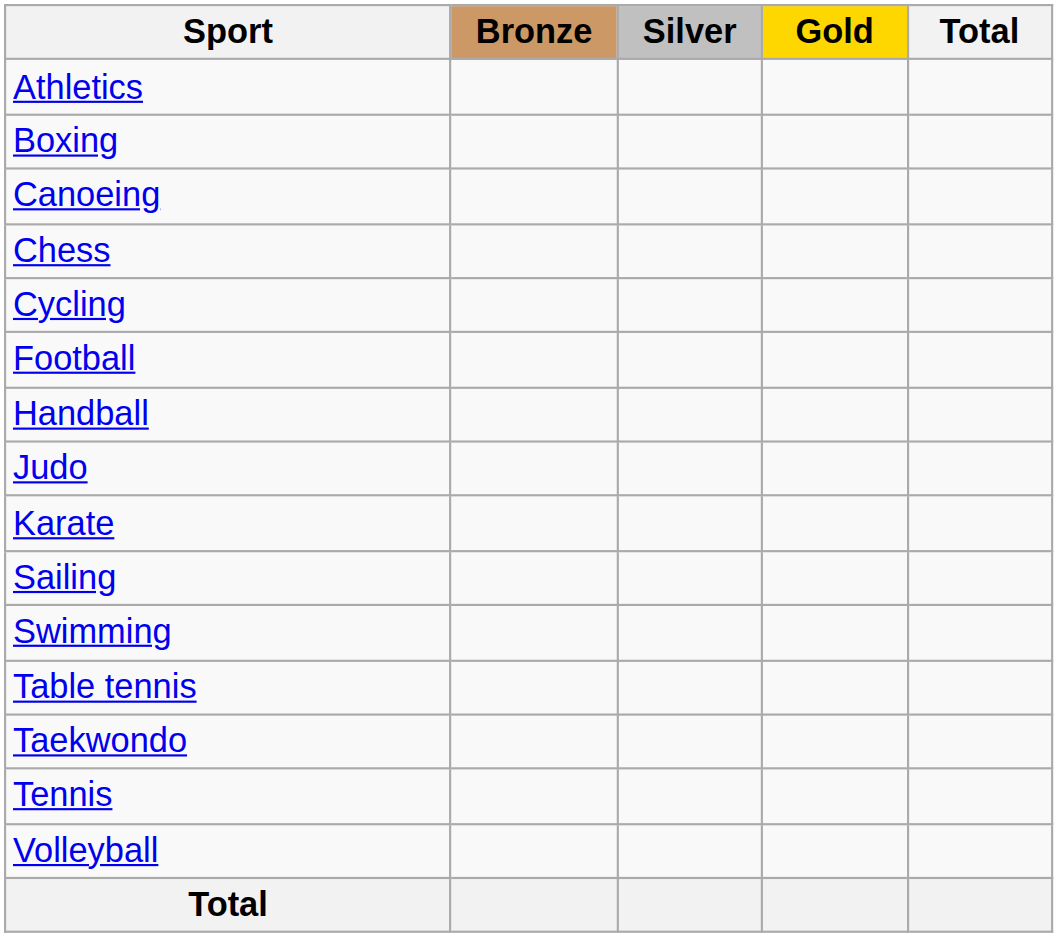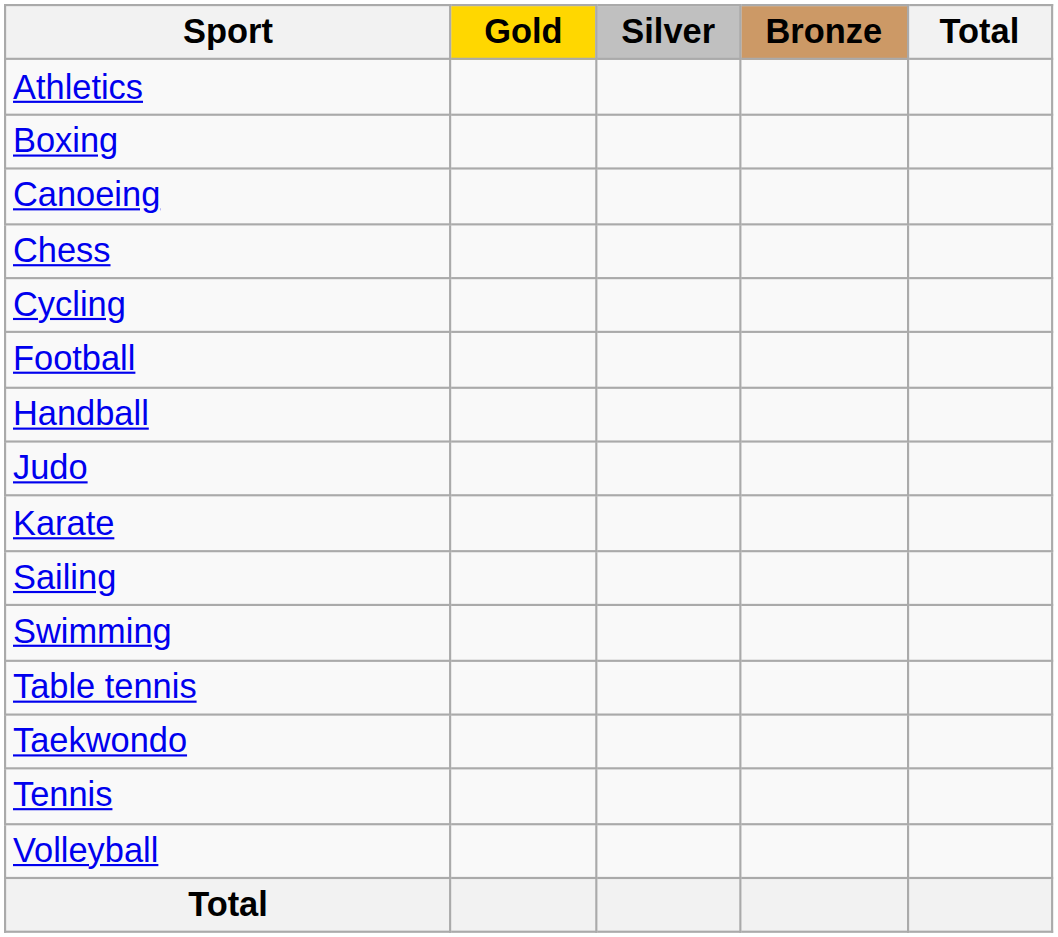columns swapped: Gold <-> Bronze
